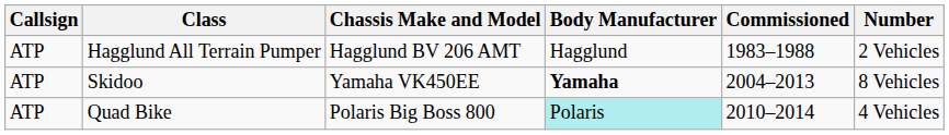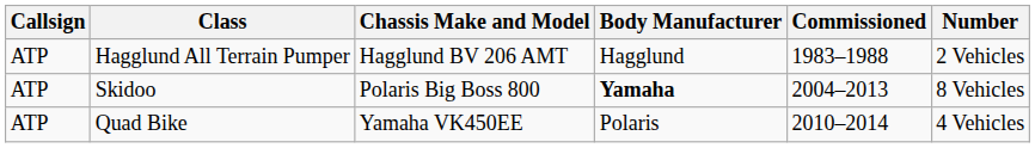Skidoo | Chassis Make and Model: Yamaha VK450EE -> Polaris Big Boss 800
Quad Bike | Chassis Make and Model: Polaris Big Boss 800 -> Yamaha VK450EE
Quad Bike | Body Manufacturer: paleturquoise background -> no background
